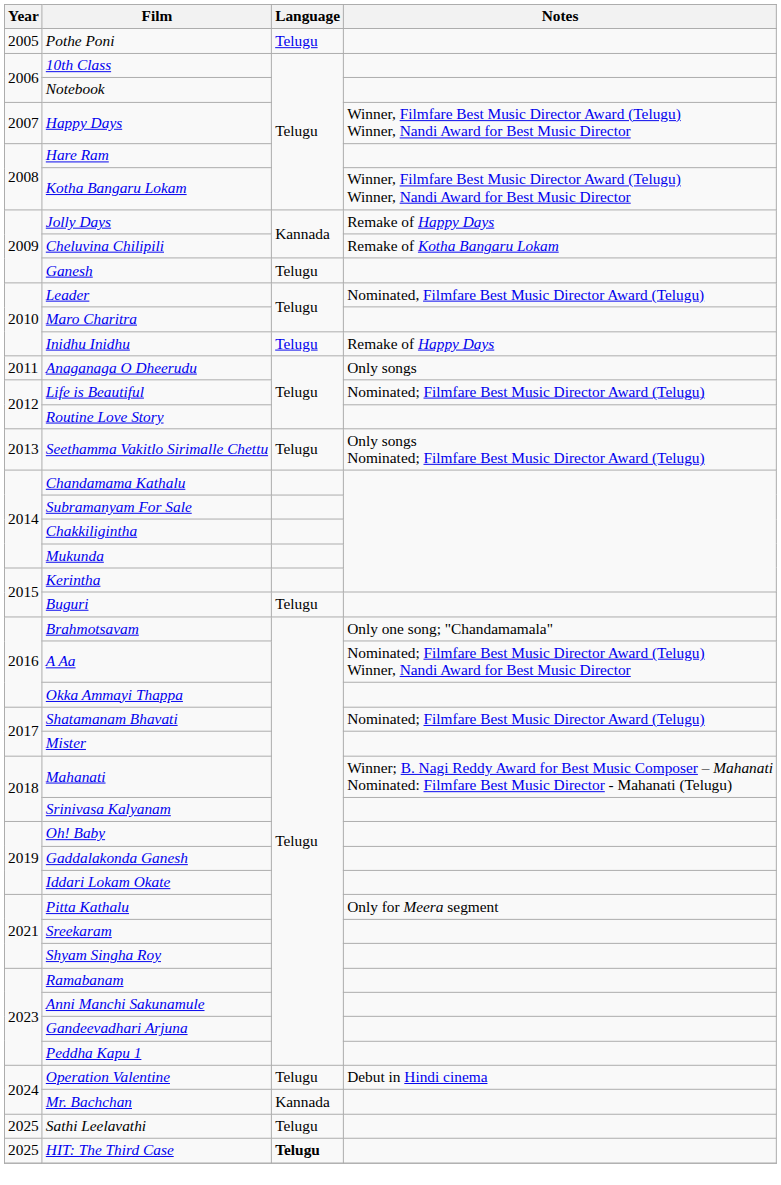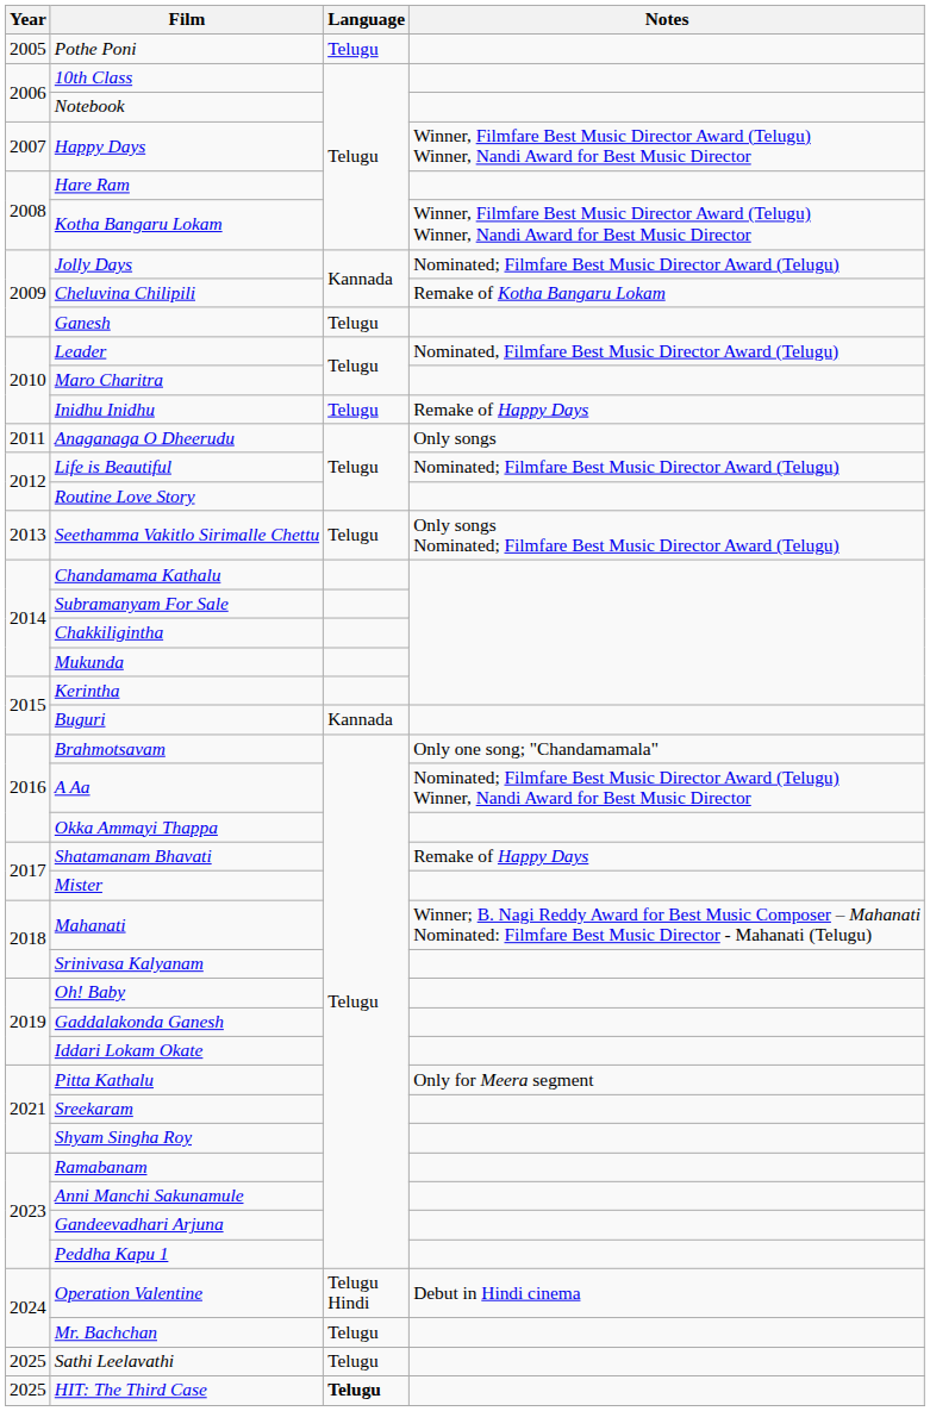Jolly Days | Notes: Remake of Happy Days -> Nominated; Filmfare Best Music Director Award (Telugu)
Buguri | Language: Telugu -> Kannada
Shatamanam Bhavati | Notes: Nominated; Filmfare Best Music Director Award (Telugu) -> Remake of Happy Days
Operation Valentine | Language: Telugu -> Telugu Hindi
Mr. Bachchan | Language: Kannada -> Telugu
